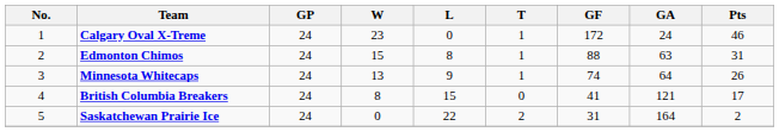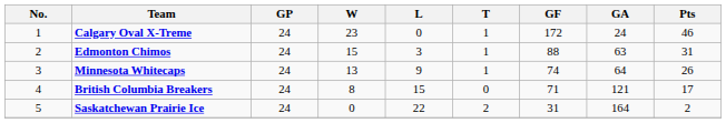Edmonton Chimos | L: 8 -> 3
British Columbia Breakers | GF: 41 -> 71
